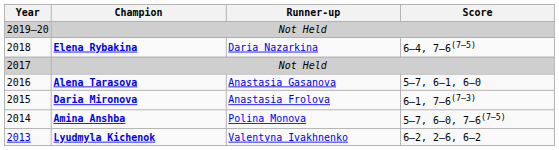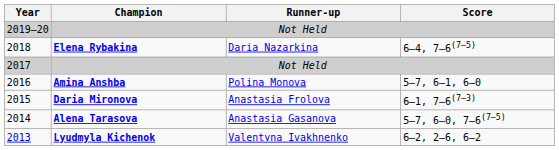2016 | Champion: Alena Tarasova -> Amina Anshba
2016 | Runner-up: Anastasia Gasanova -> Polina Monova
2014 | Champion: Amina Anshba -> Alena Tarasova
2014 | Runner-up: Polina Monova -> Anastasia Gasanova
